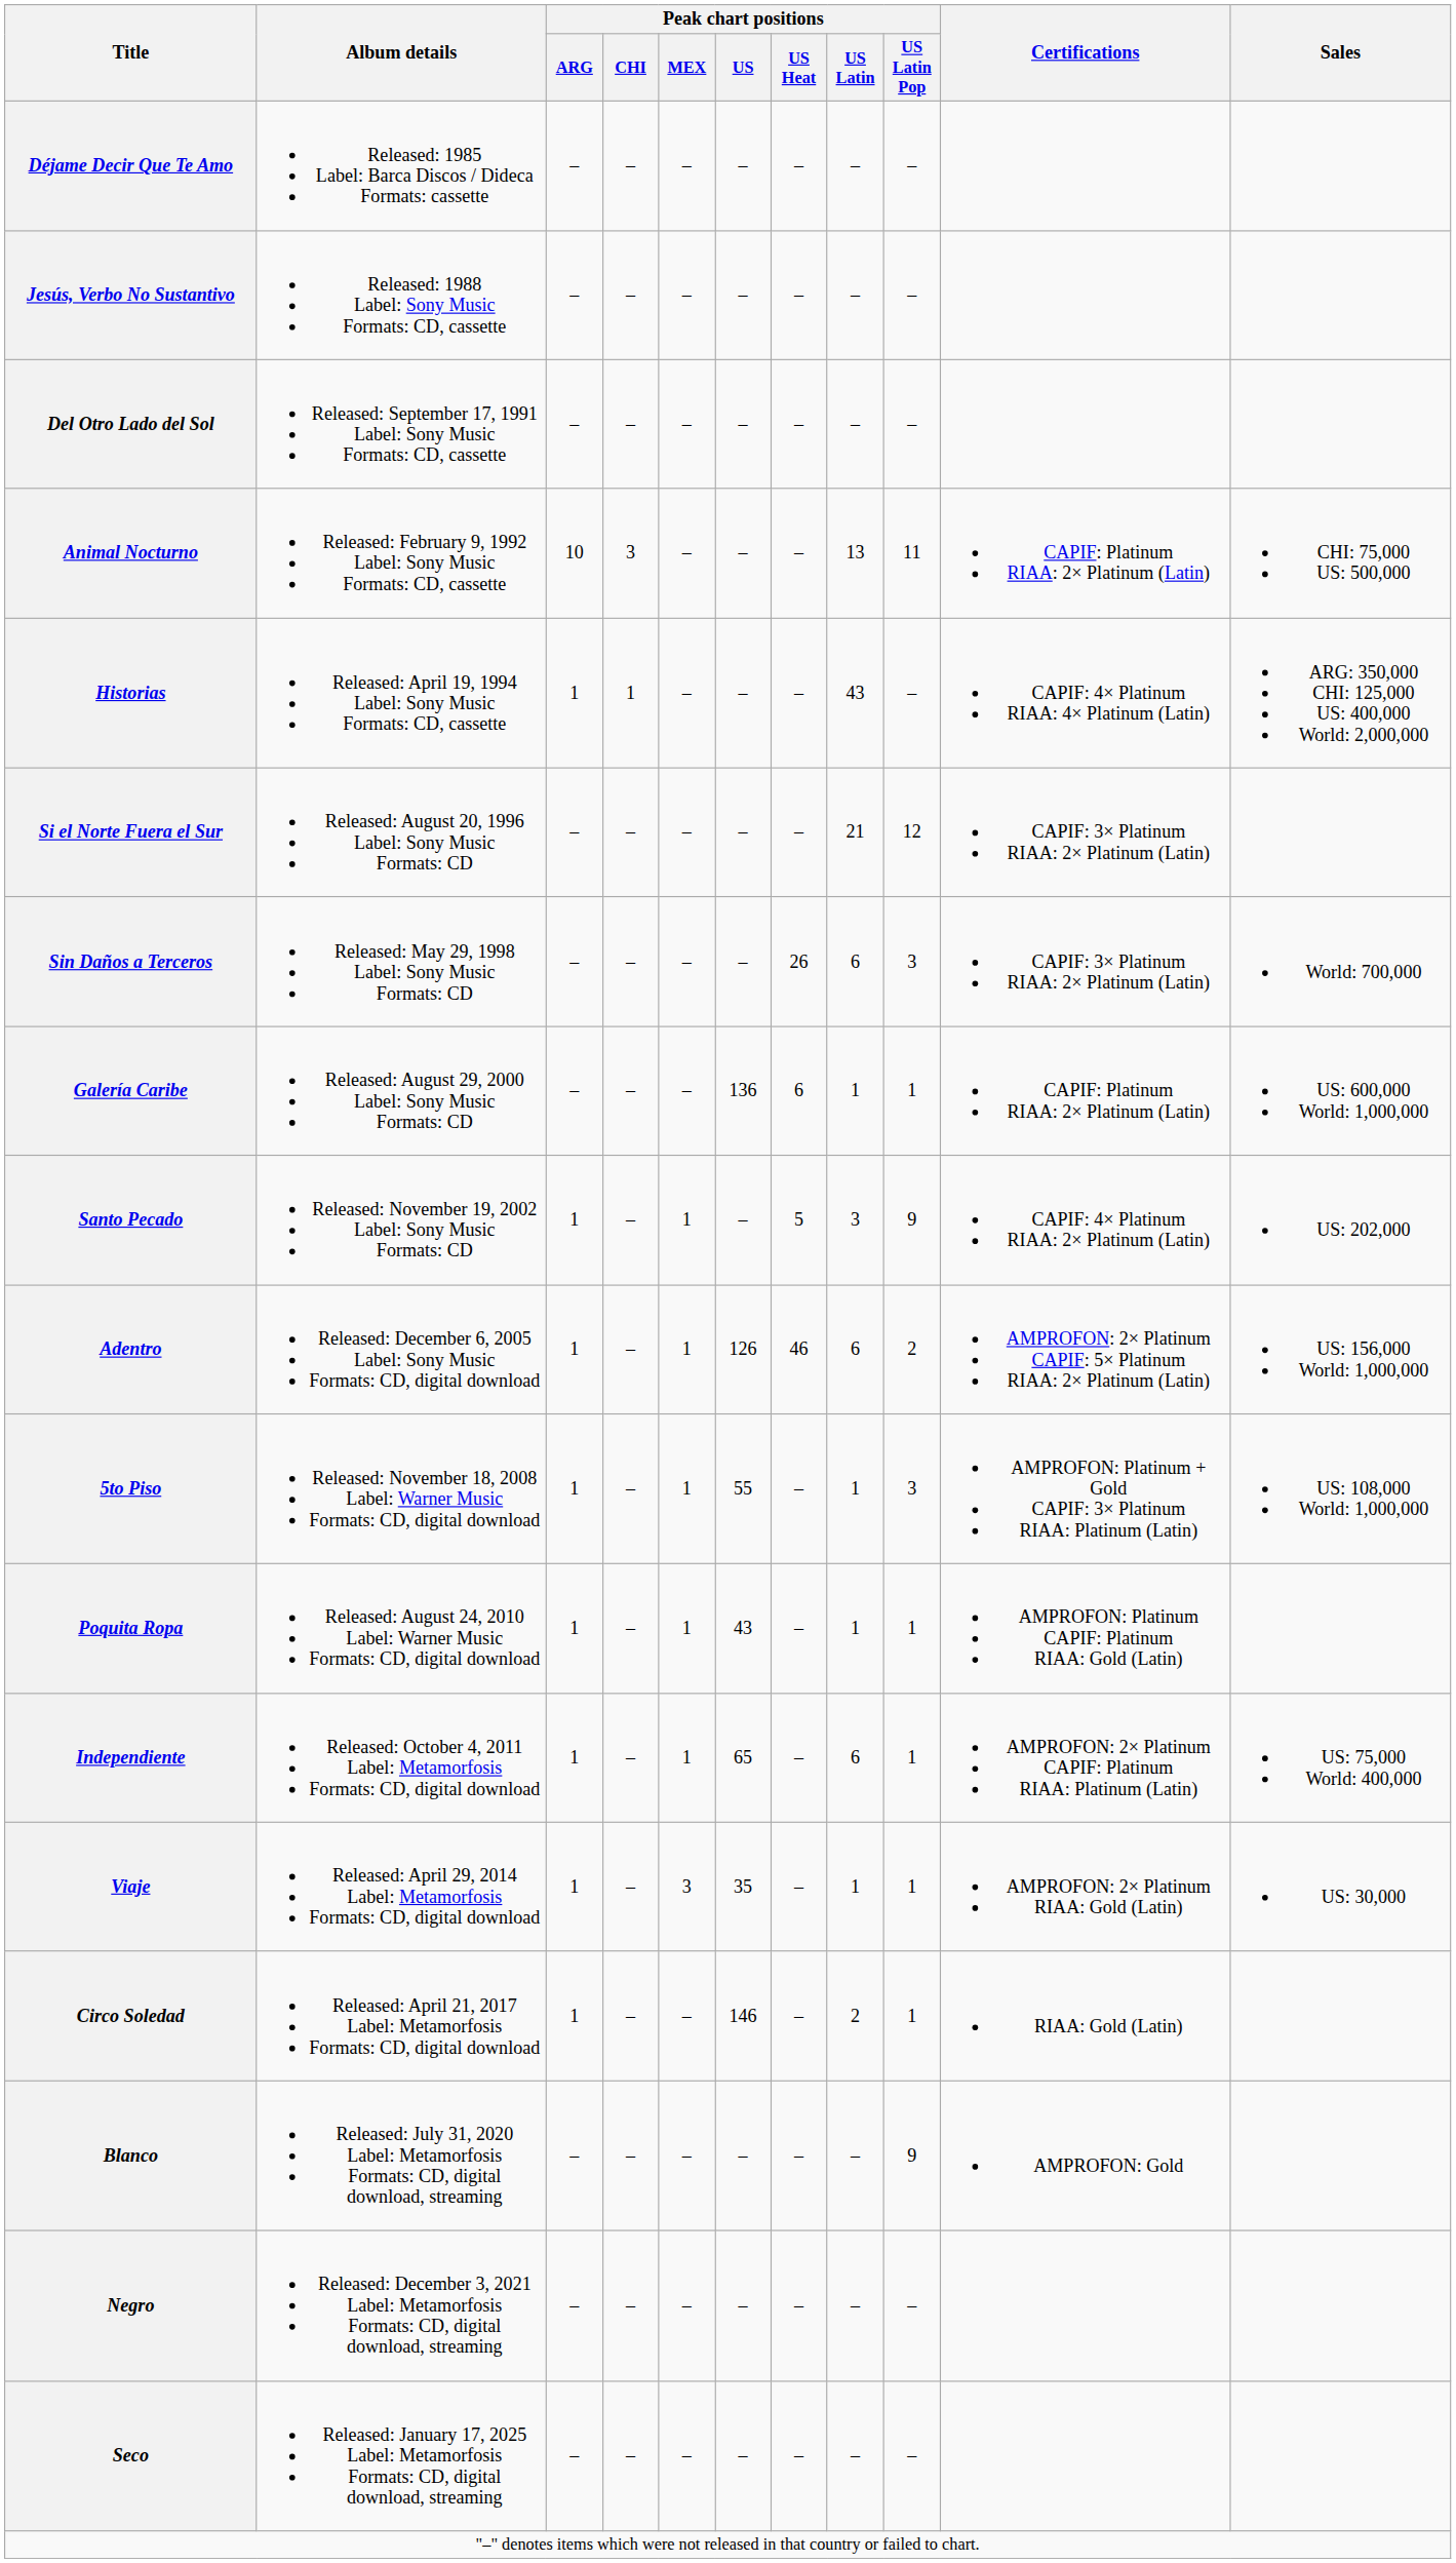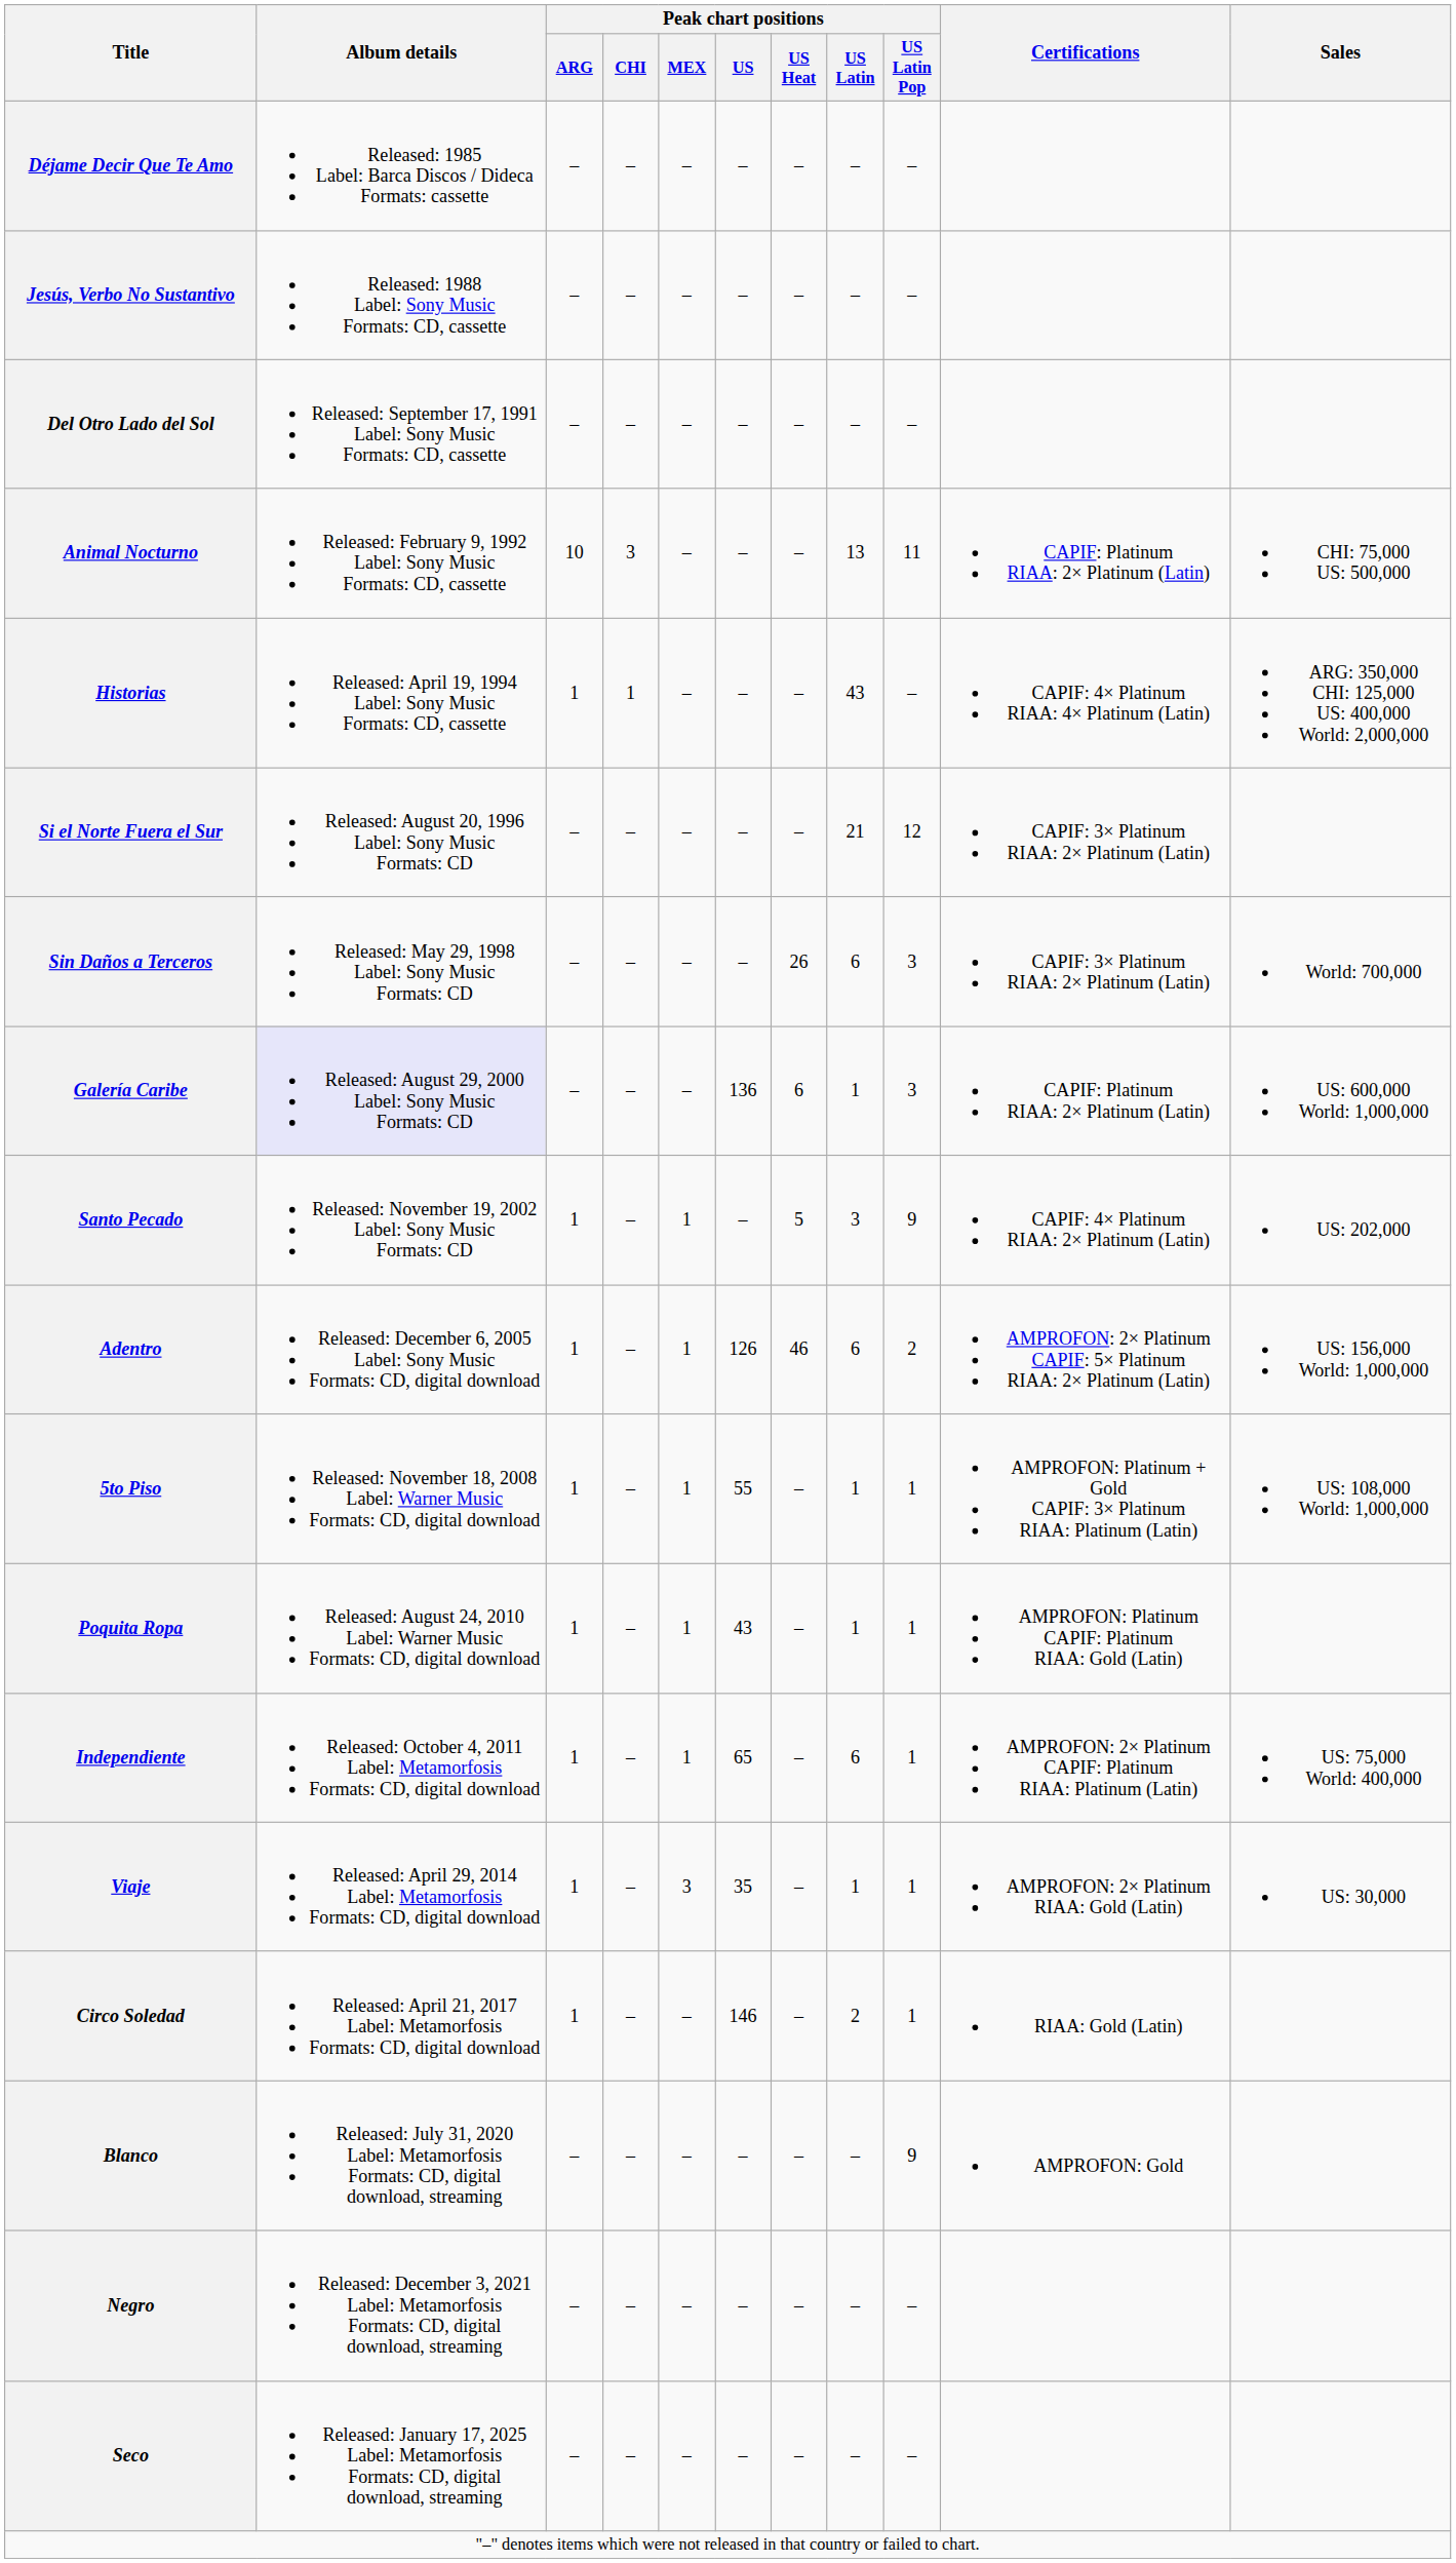Galería Caribe | Album details: no background -> lavender background
Galería Caribe | Peak chart positions / US Latin Pop: 1 -> 3
5to Piso | Peak chart positions / US Latin Pop: 3 -> 1
